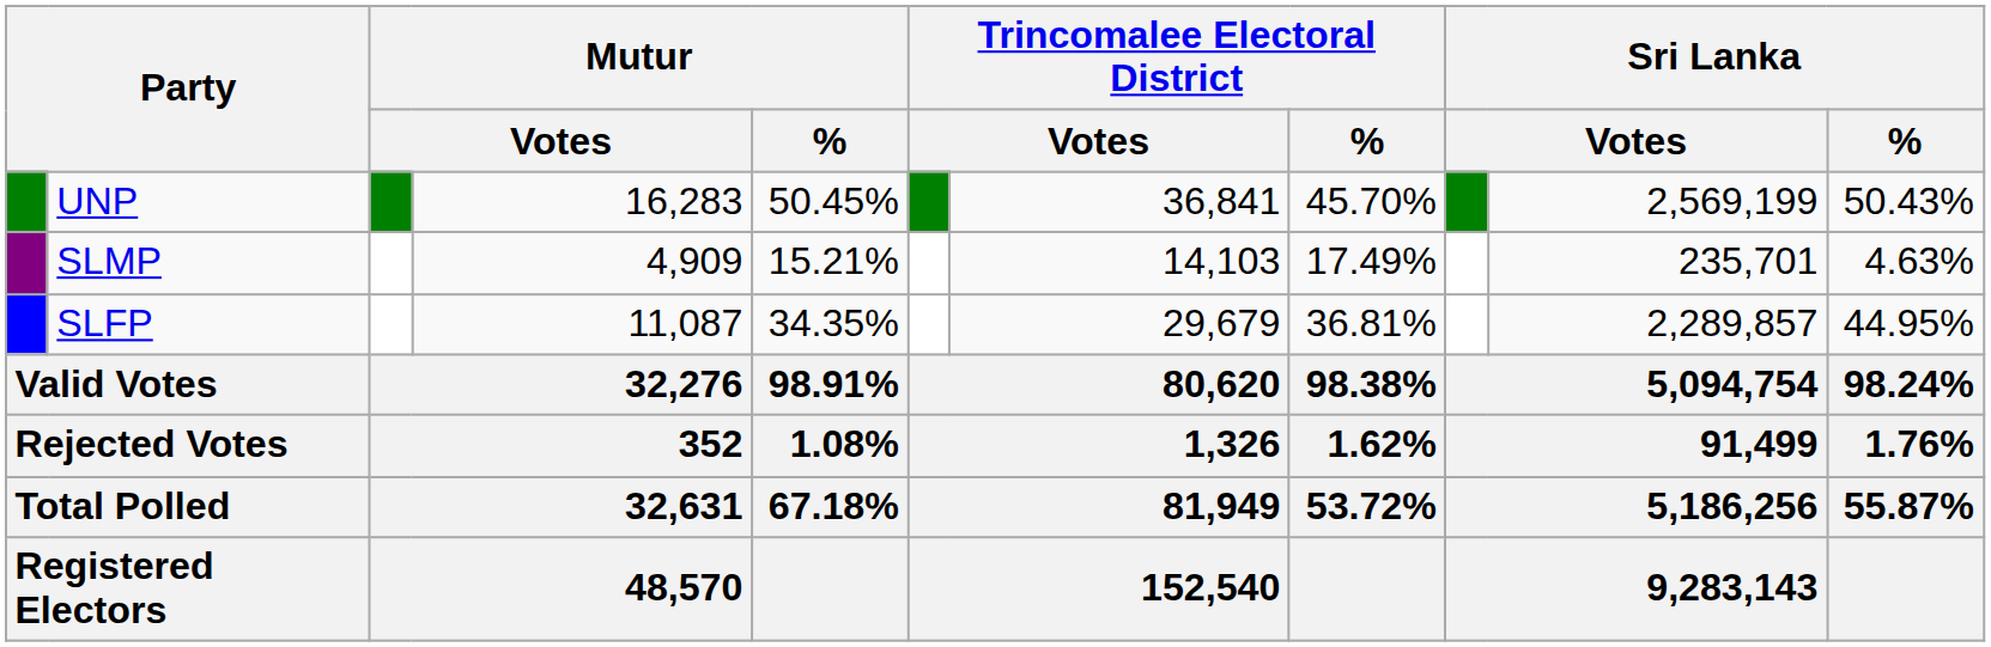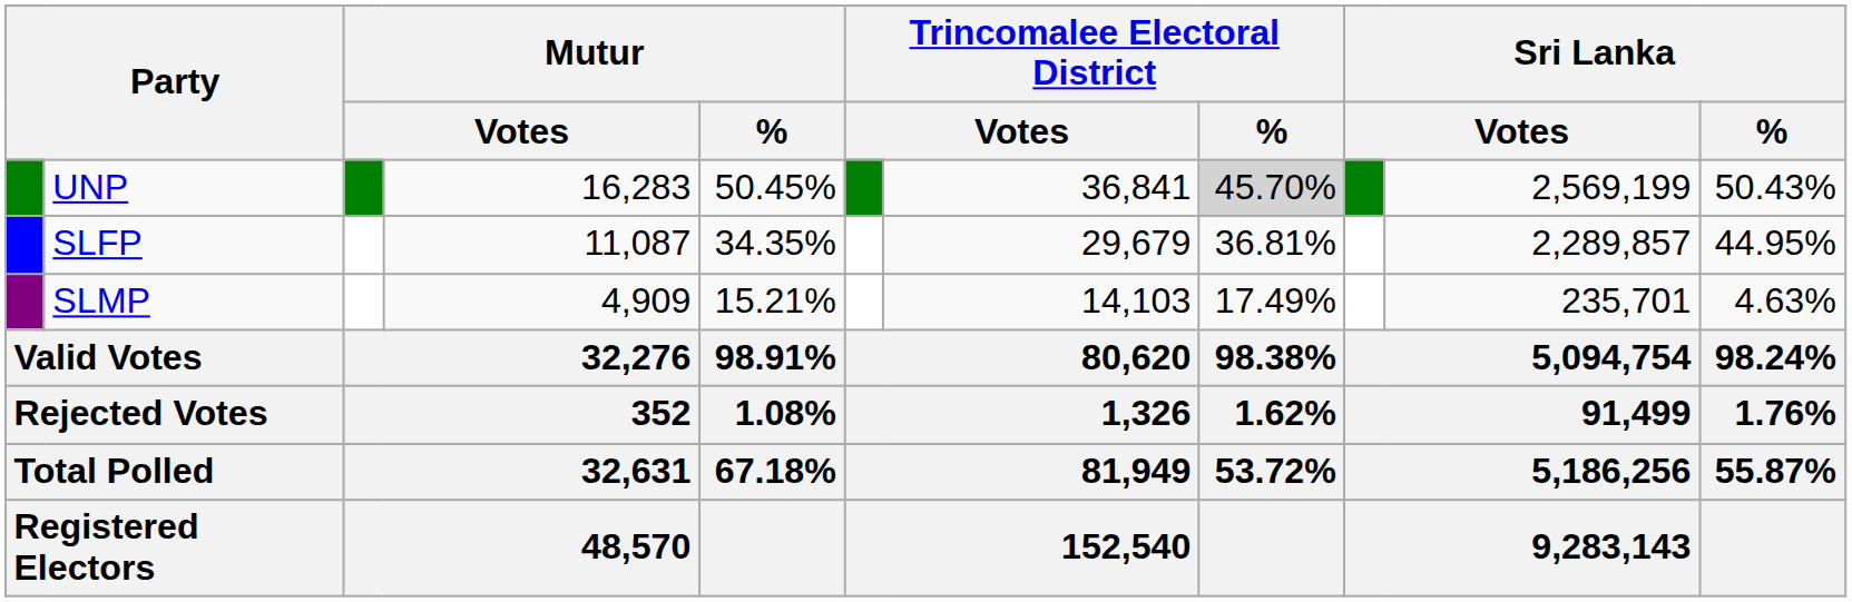UNP | Trincomalee Electoral District / %: no background -> lightgrey background
rows swapped: SLFP <-> SLMP
